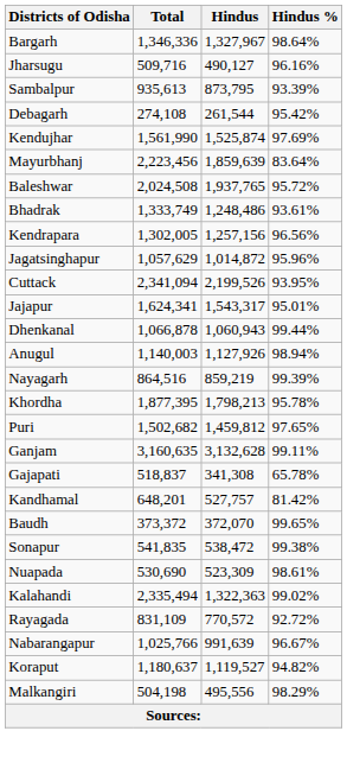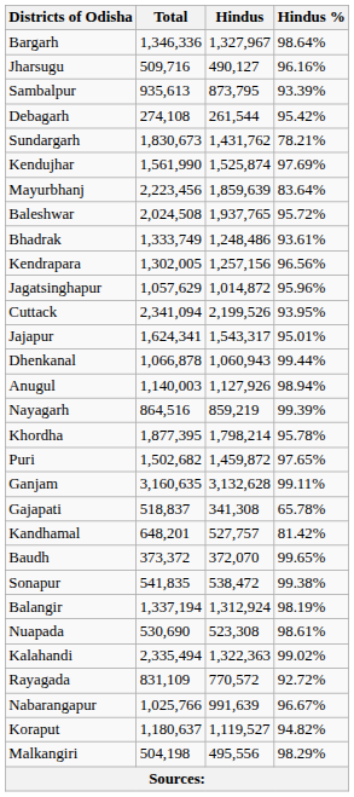+ row: Sundargarh | 1,830,673 | 1,431,762 | 78.21%
Khordha | Hindus: 1,798,213 -> 1,798,214
Puri | Hindus: 1,459,812 -> 1,459,872
+ row: Balangir | 1,337,194 | 1,312,924 | 98.19%
Nuapada | Hindus: 523,309 -> 523,308
